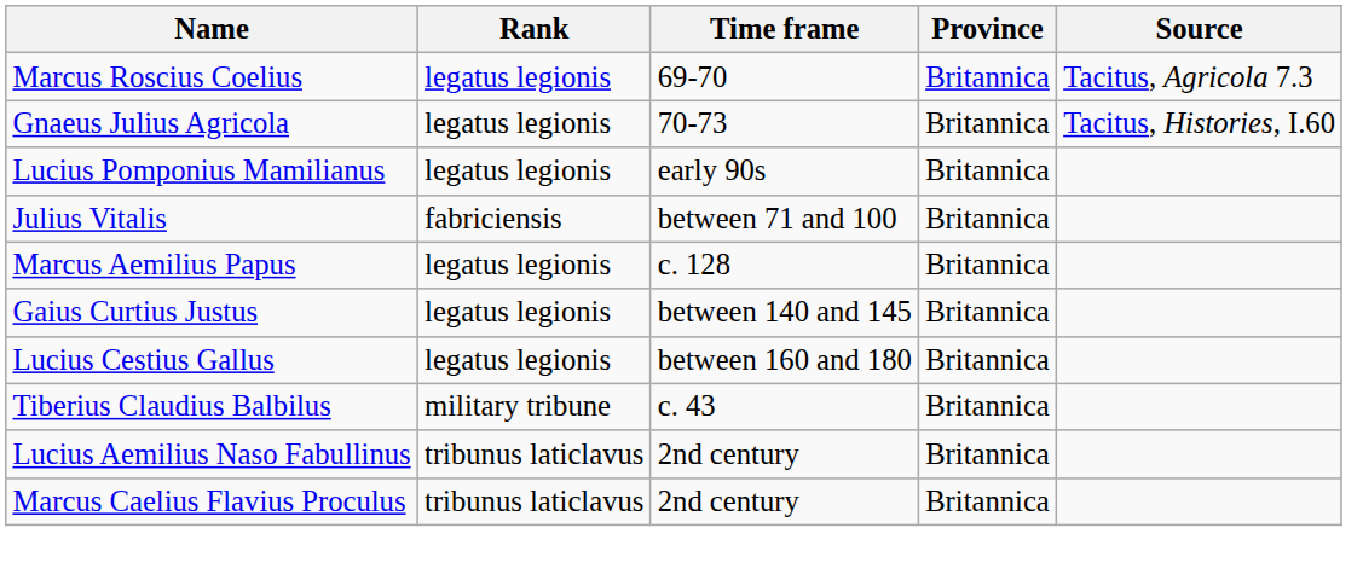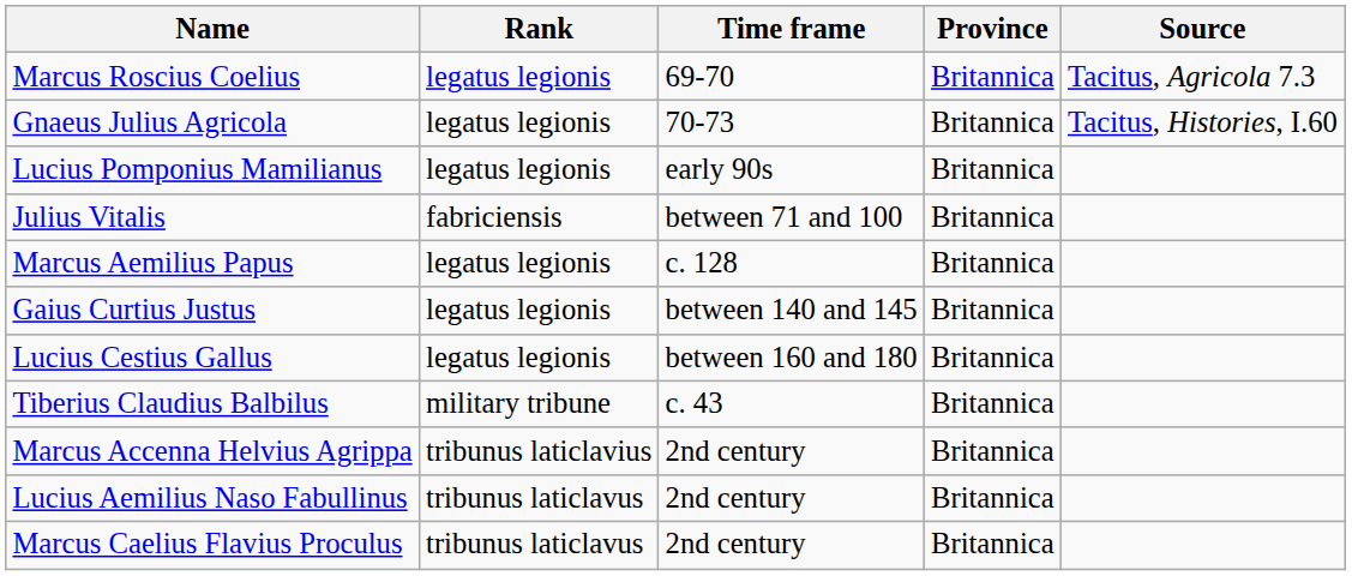+ row: Marcus Accenna Helvius Agrippa | tribunus laticlavius | 2nd century | Britannica
